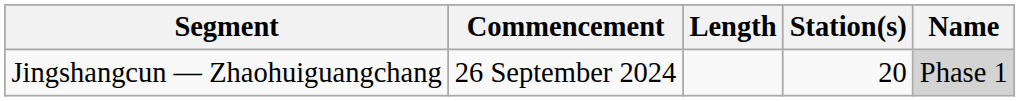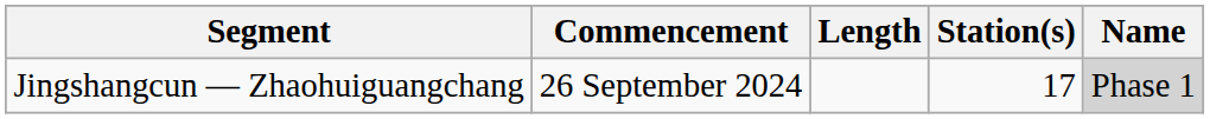Jingshangcun — Zhaohuiguangchang | Station(s): 20 -> 17
